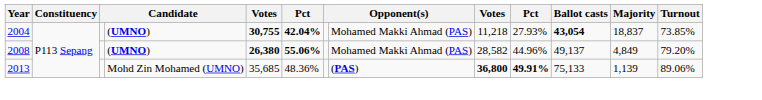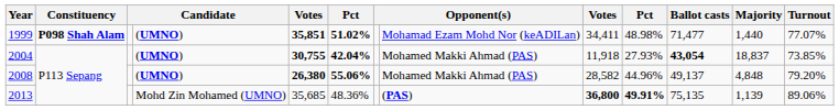+ row: 1999 | P098 Shah Alam | (UMNO) | 35,851 | 51.02% | Mohamad Ezam Mohd Nor (keADILan) | 34,411 | 48.98% | 71,477 | 1,440 | 77.07%
2004 | column 9: 11,218 -> 11,918
2008 | Majority: 4,849 -> 4,848
2013 | Ballot casts: 75,133 -> 75,135
